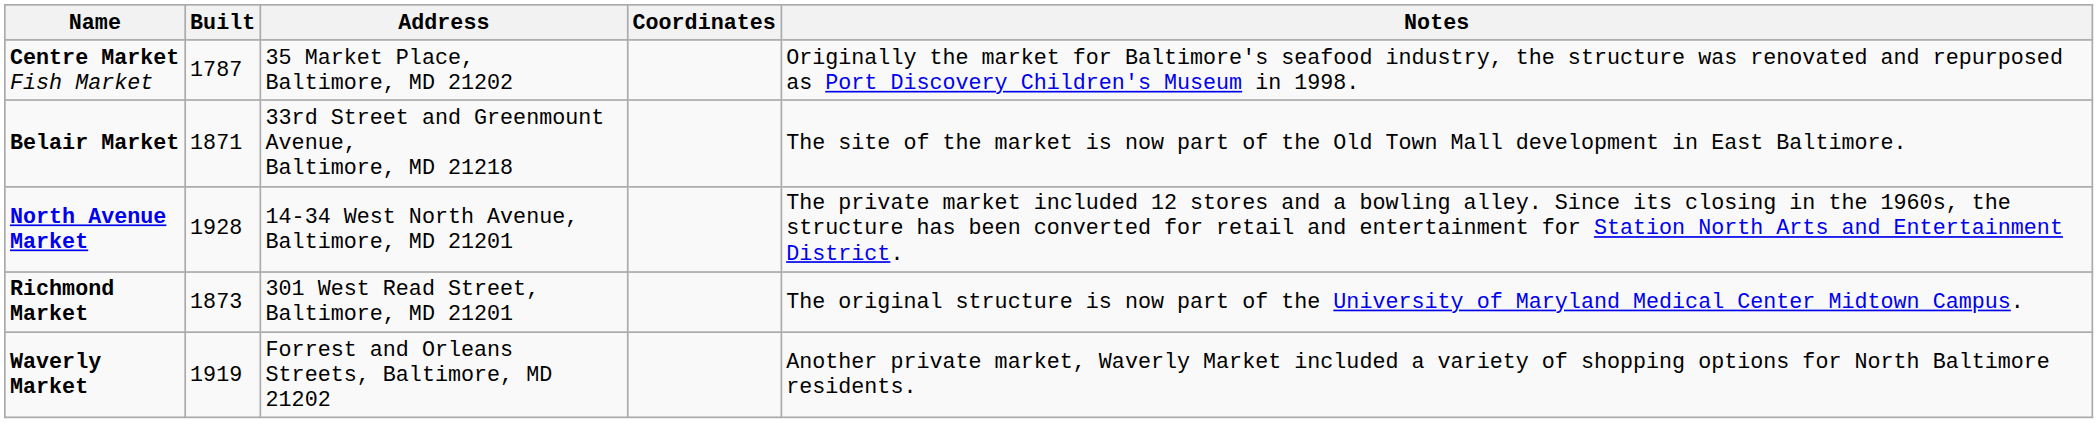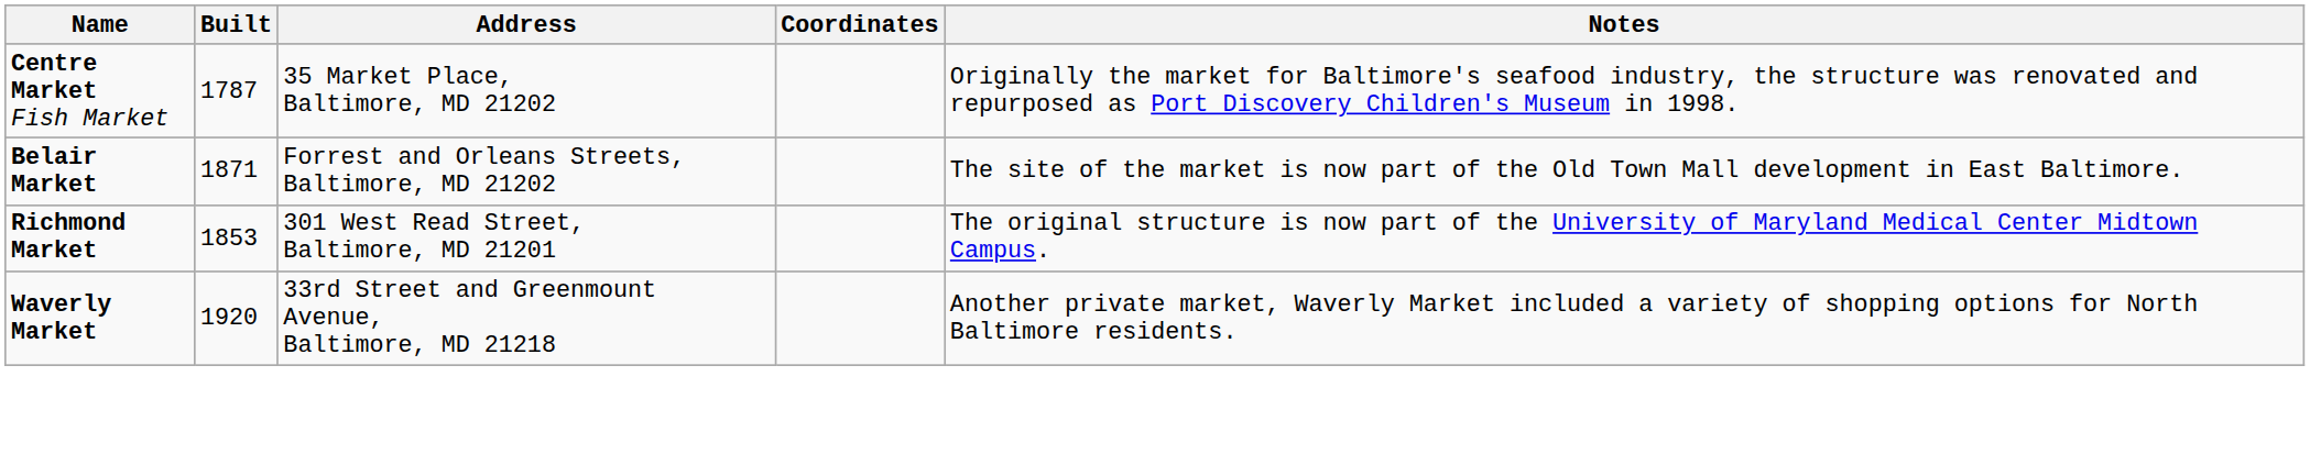Belair Market | Address: 33rd Street and Greenmount Avenue, Baltimore, MD 21218 -> Forrest and Orleans Streets, Baltimore, MD 21202
- row: North Avenue Market | 1928 | 14-34 West North Avenue, Baltimore, MD 21201 | The private market included 12 stores and a bowling alley. Since its closing in the 1960s, the structure has been converted for retail and entertainment for Station North Arts and Entertainment District.
Richmond Market | Built: 1873 -> 1853
Waverly Market | Built: 1919 -> 1920
Waverly Market | Address: Forrest and Orleans Streets, Baltimore, MD 21202 -> 33rd Street and Greenmount Avenue, Baltimore, MD 21218
